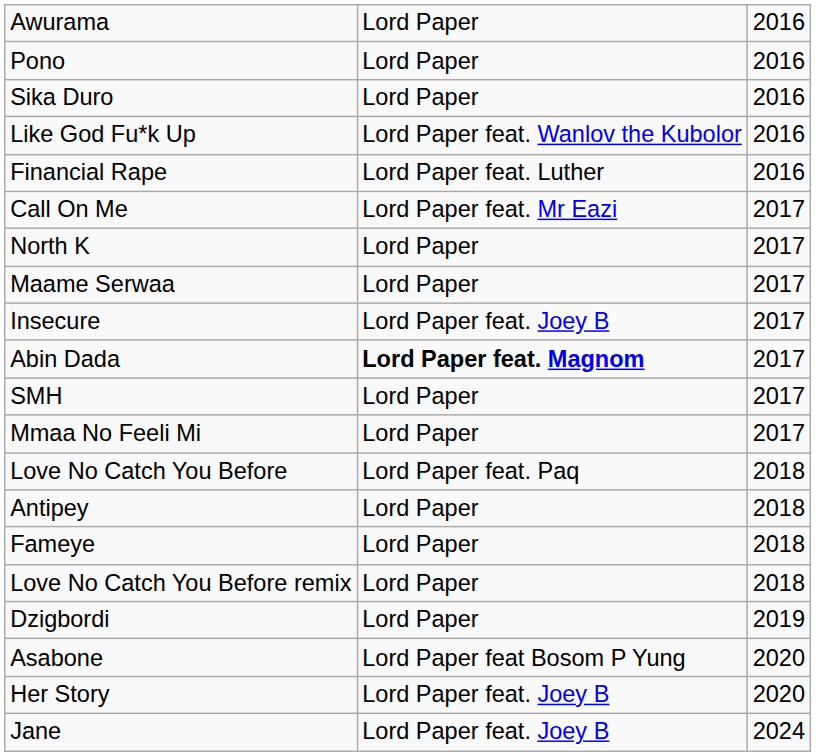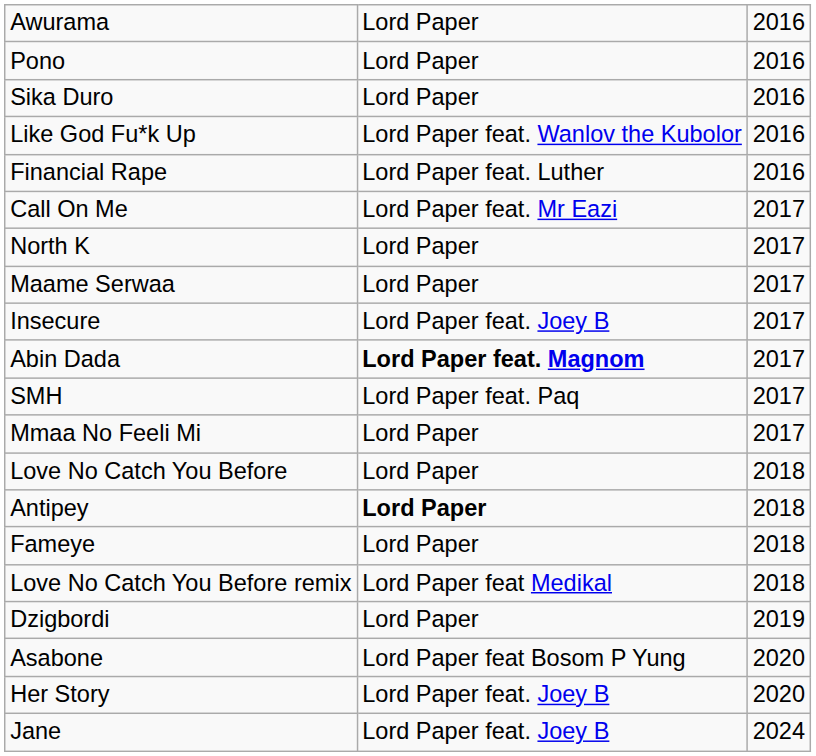SMH | column 2: Lord Paper -> Lord Paper feat. Paq
Love No Catch You Before | column 2: Lord Paper feat. Paq -> Lord Paper
Antipey | column 2: normal -> bold
Love No Catch You Before remix | column 2: Lord Paper -> Lord Paper feat Medikal
